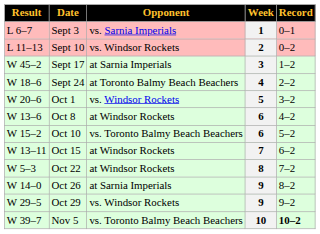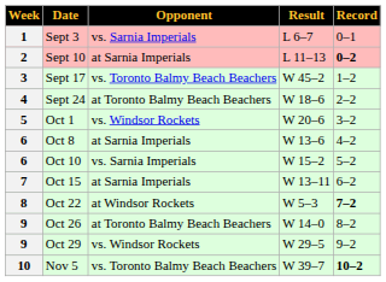columns swapped: Week <-> Result
Sept 10 | Opponent: vs. Windsor Rockets -> at Sarnia Imperials
Sept 10 | Record: normal -> bold
Sept 17 | Opponent: at Sarnia Imperials -> vs. Toronto Balmy Beach Beachers
Oct 8 | Opponent: at Windsor Rockets -> at Sarnia Imperials
Oct 10 | Opponent: vs. Toronto Balmy Beach Beachers -> vs. Sarnia Imperials
Oct 15 | Opponent: at Windsor Rockets -> at Sarnia Imperials
Oct 22 | Record: normal -> bold
Oct 26 | Opponent: at Sarnia Imperials -> at Toronto Balmy Beach Beachers
